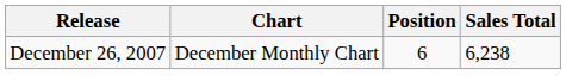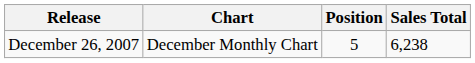December 26, 2007 | Position: 6 -> 5
